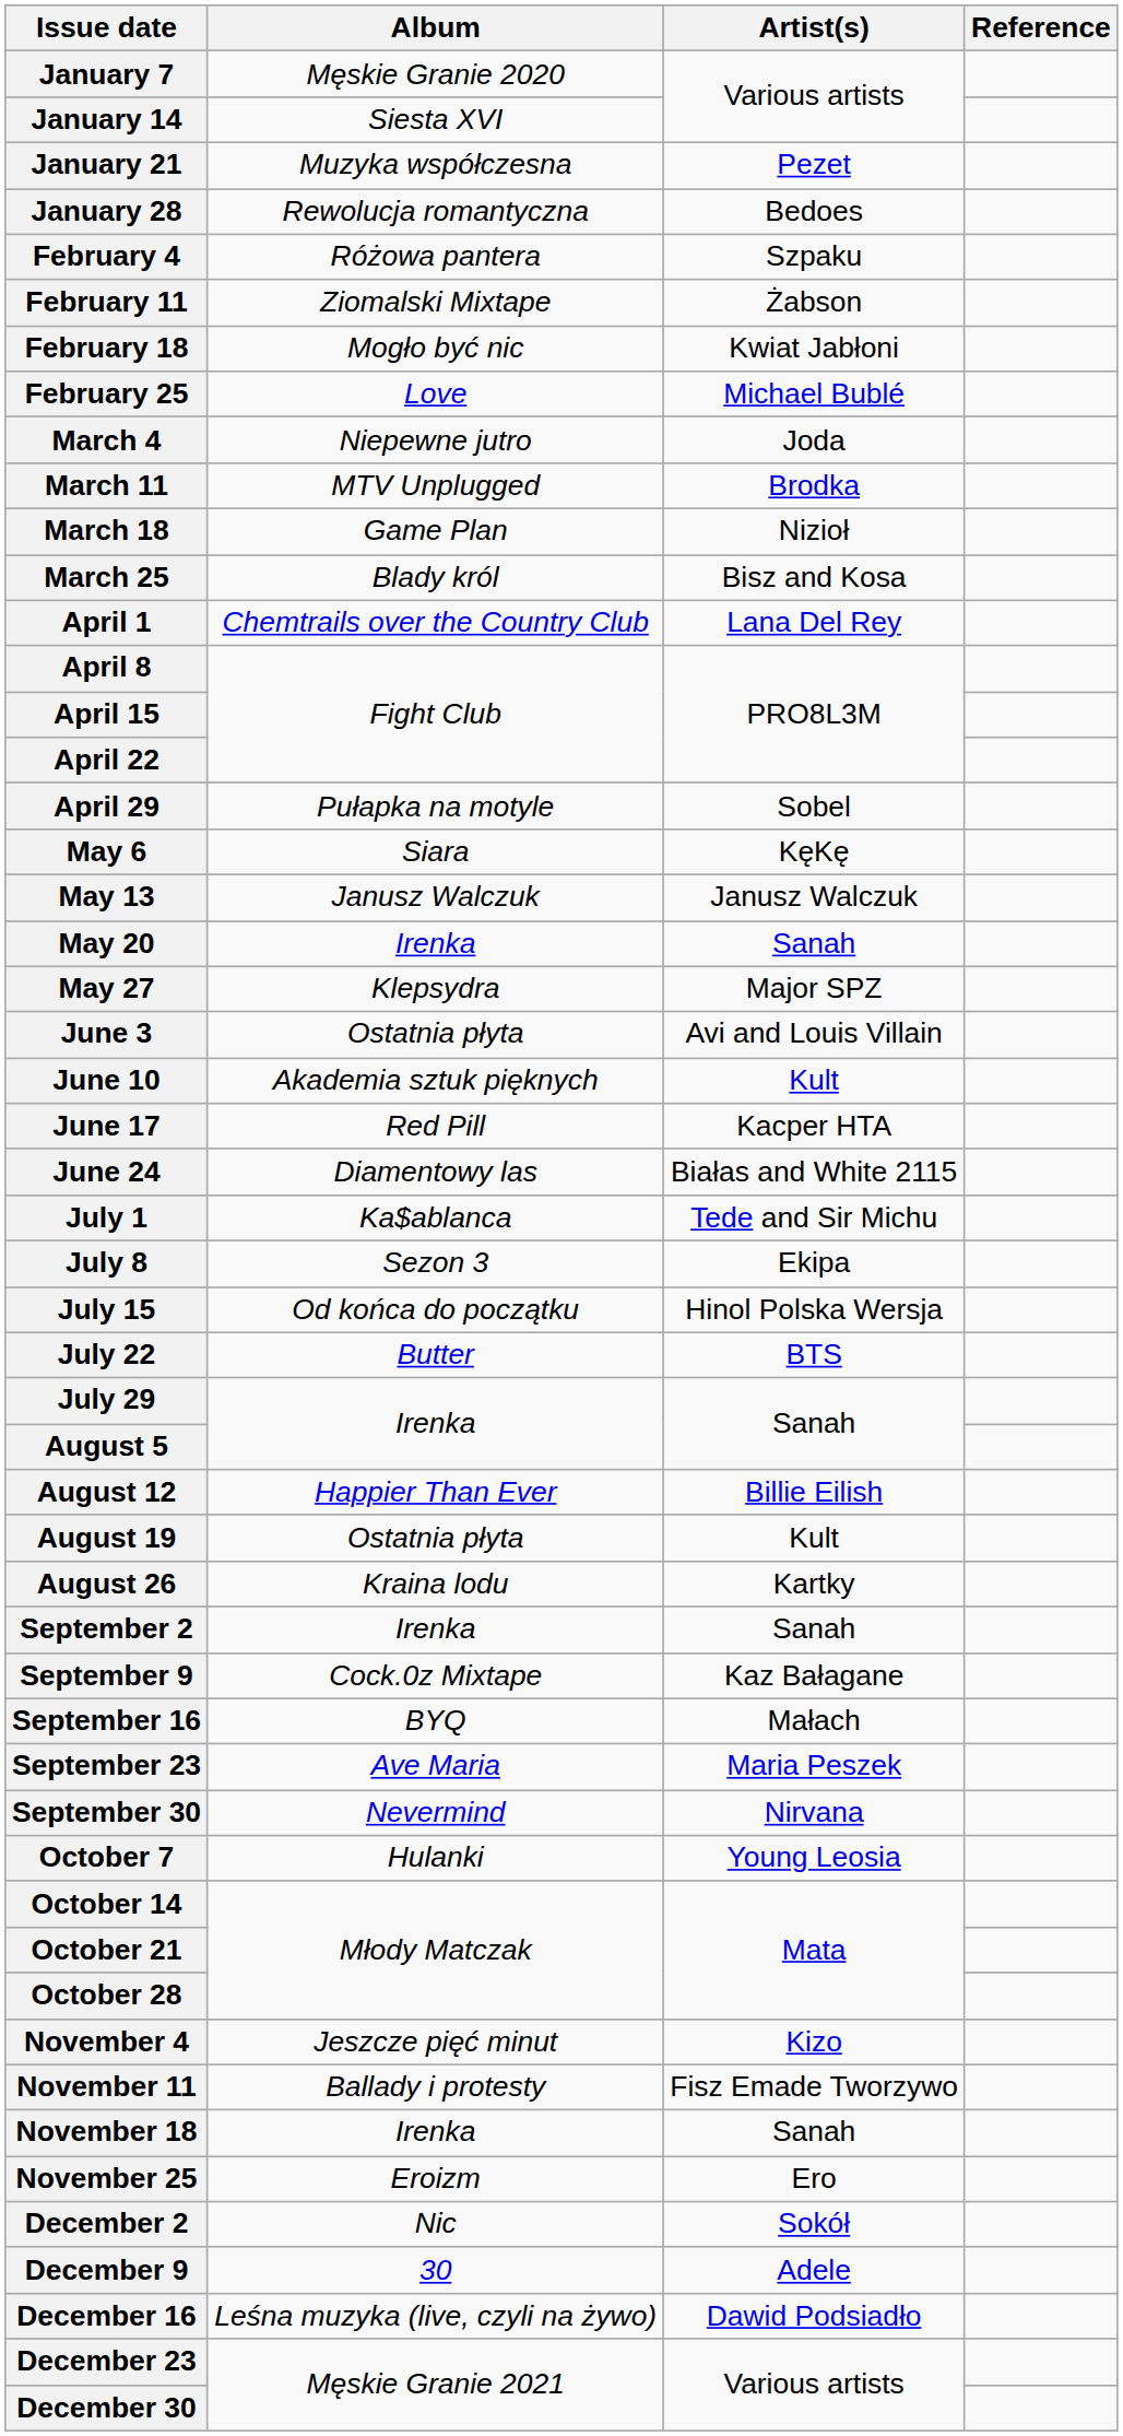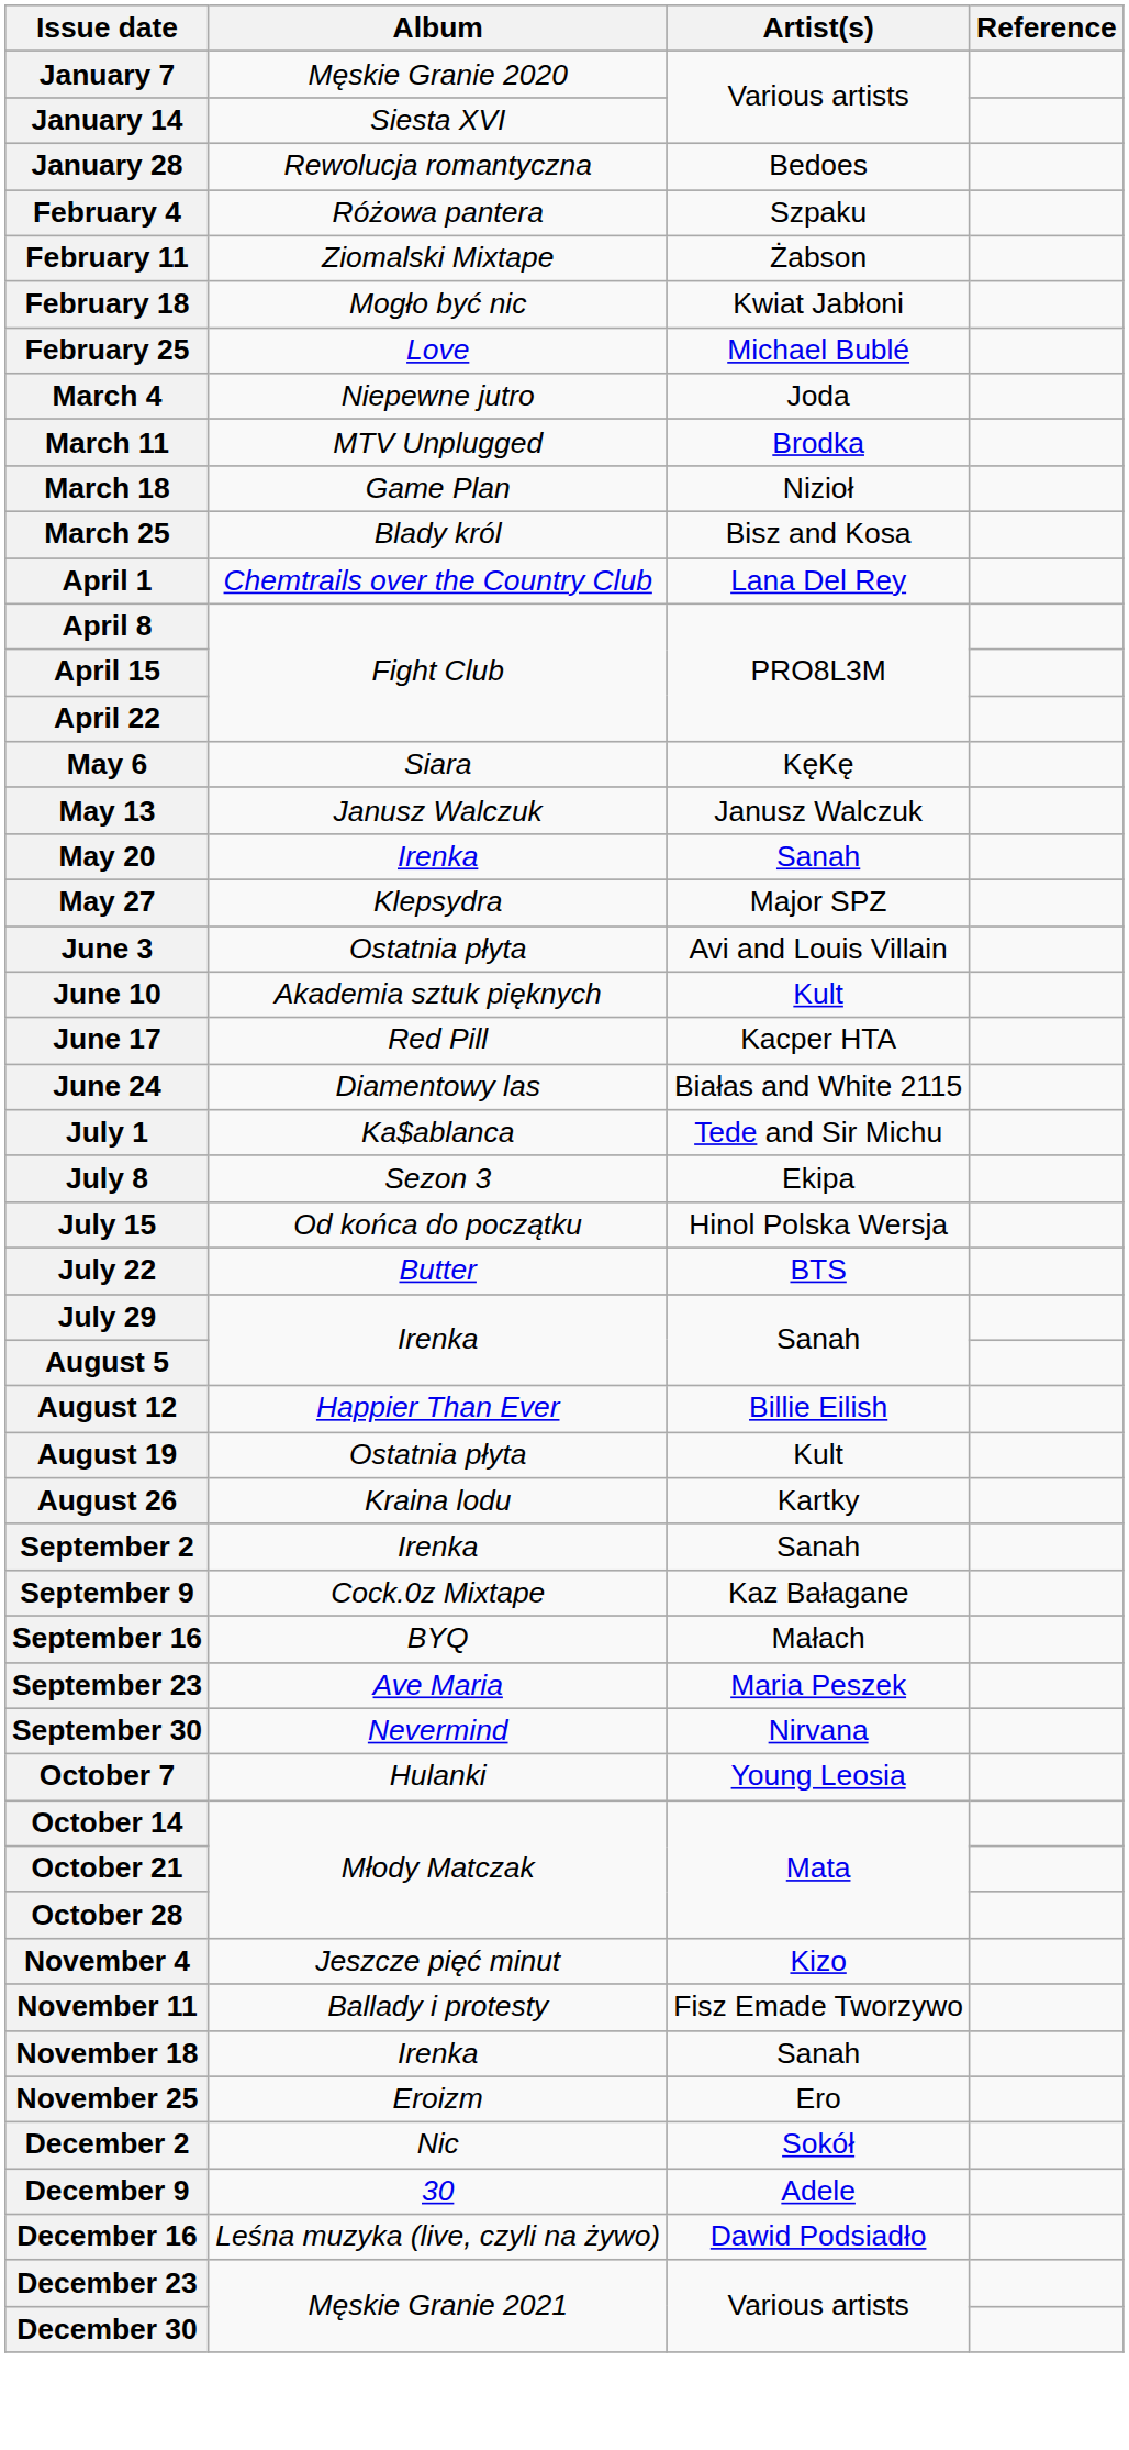- row: January 21 | Muzyka współczesna | Pezet
- row: April 29 | Pułapka na motyle | Sobel
